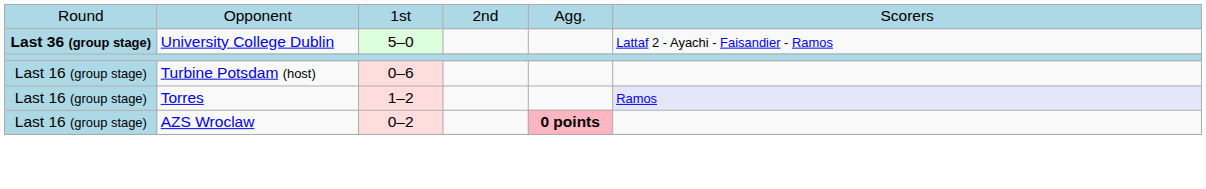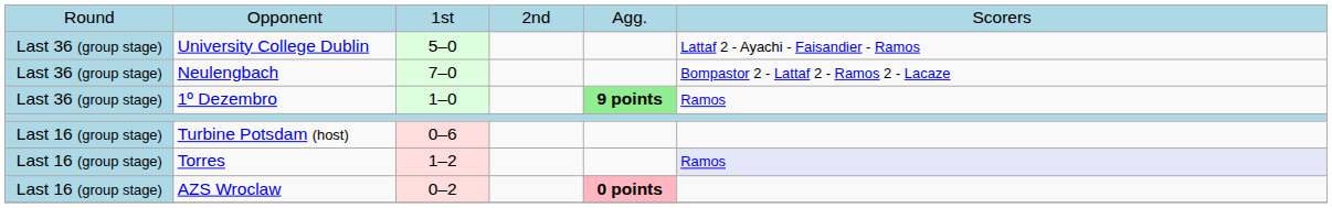University College Dublin | column 1: bold -> normal
+ row: Last 36 (group stage) | Neulengbach | 7–0 | Bompastor 2 - Lattaf 2 - Ramos 2 - Lacaze
+ row: Last 36 (group stage) | 1º Dezembro | 1–0 | 9 points | Ramos
